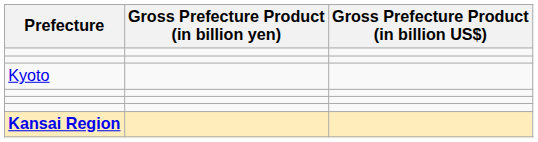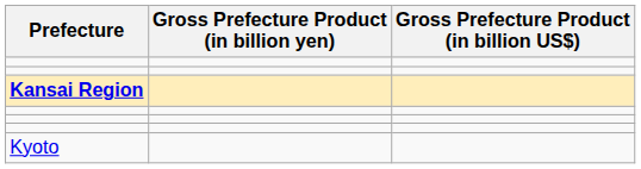rows swapped: Kyoto <-> Kansai Region
